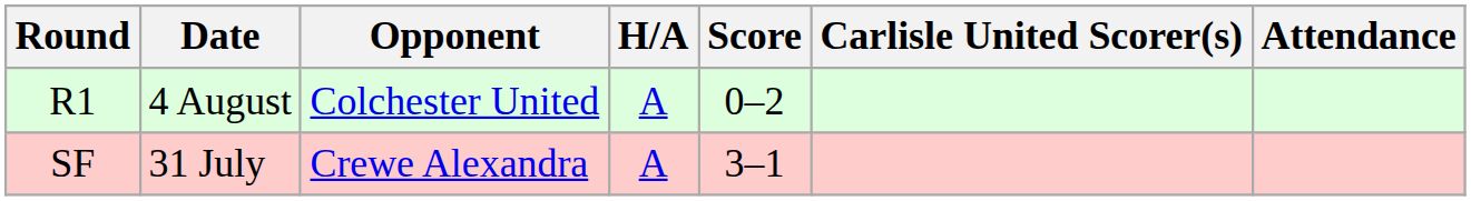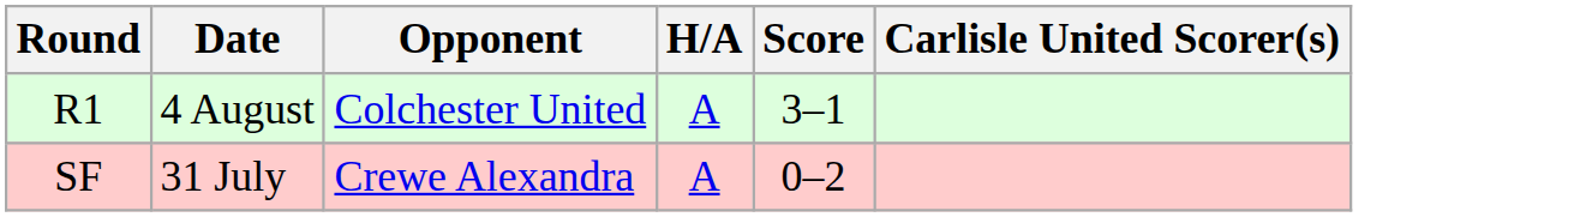- column: Attendance
R1 | Score: 0–2 -> 3–1
SF | Score: 3–1 -> 0–2
